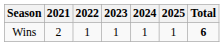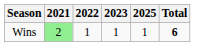- column: 2024 | 1
Wins | 2021: no background -> lightgreen background
